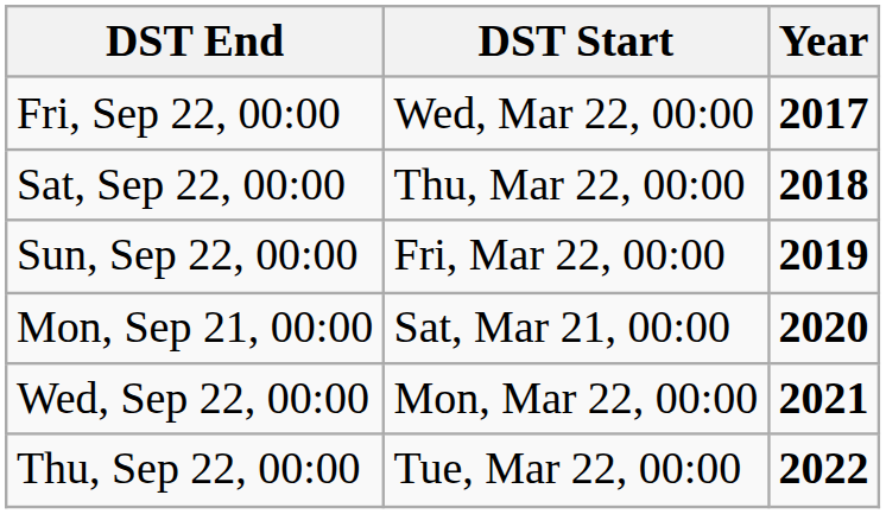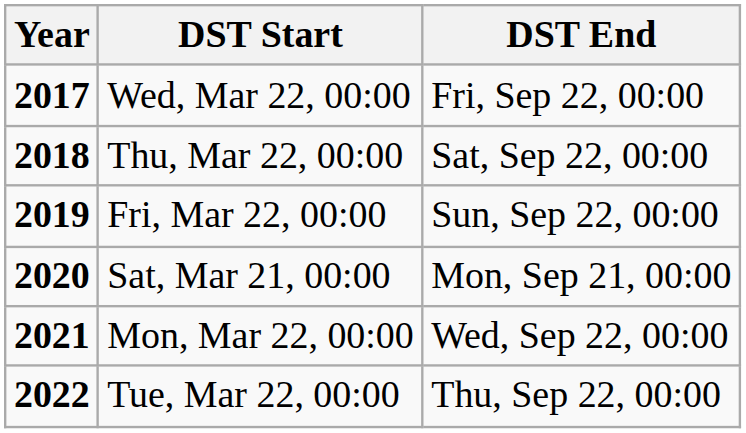columns swapped: Year <-> DST End
